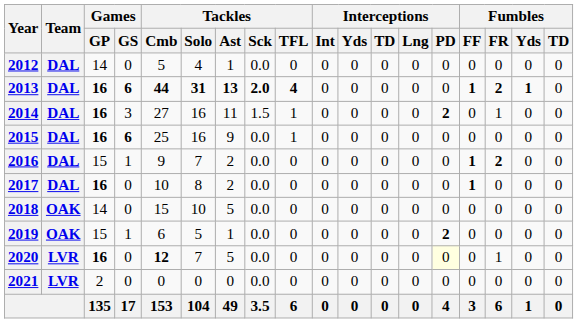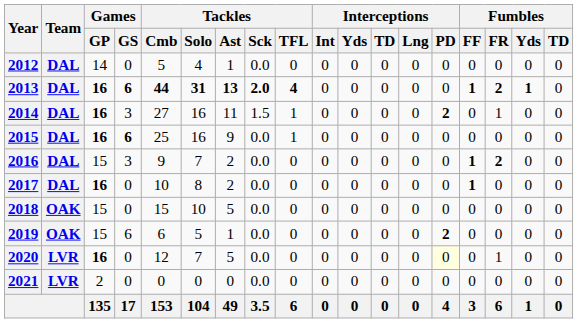2016 | Games / GS: 1 -> 3
2018 | Games / GP: 14 -> 15
2019 | Games / GS: 1 -> 6
2020 | Tackles / Cmb: bold -> normal
